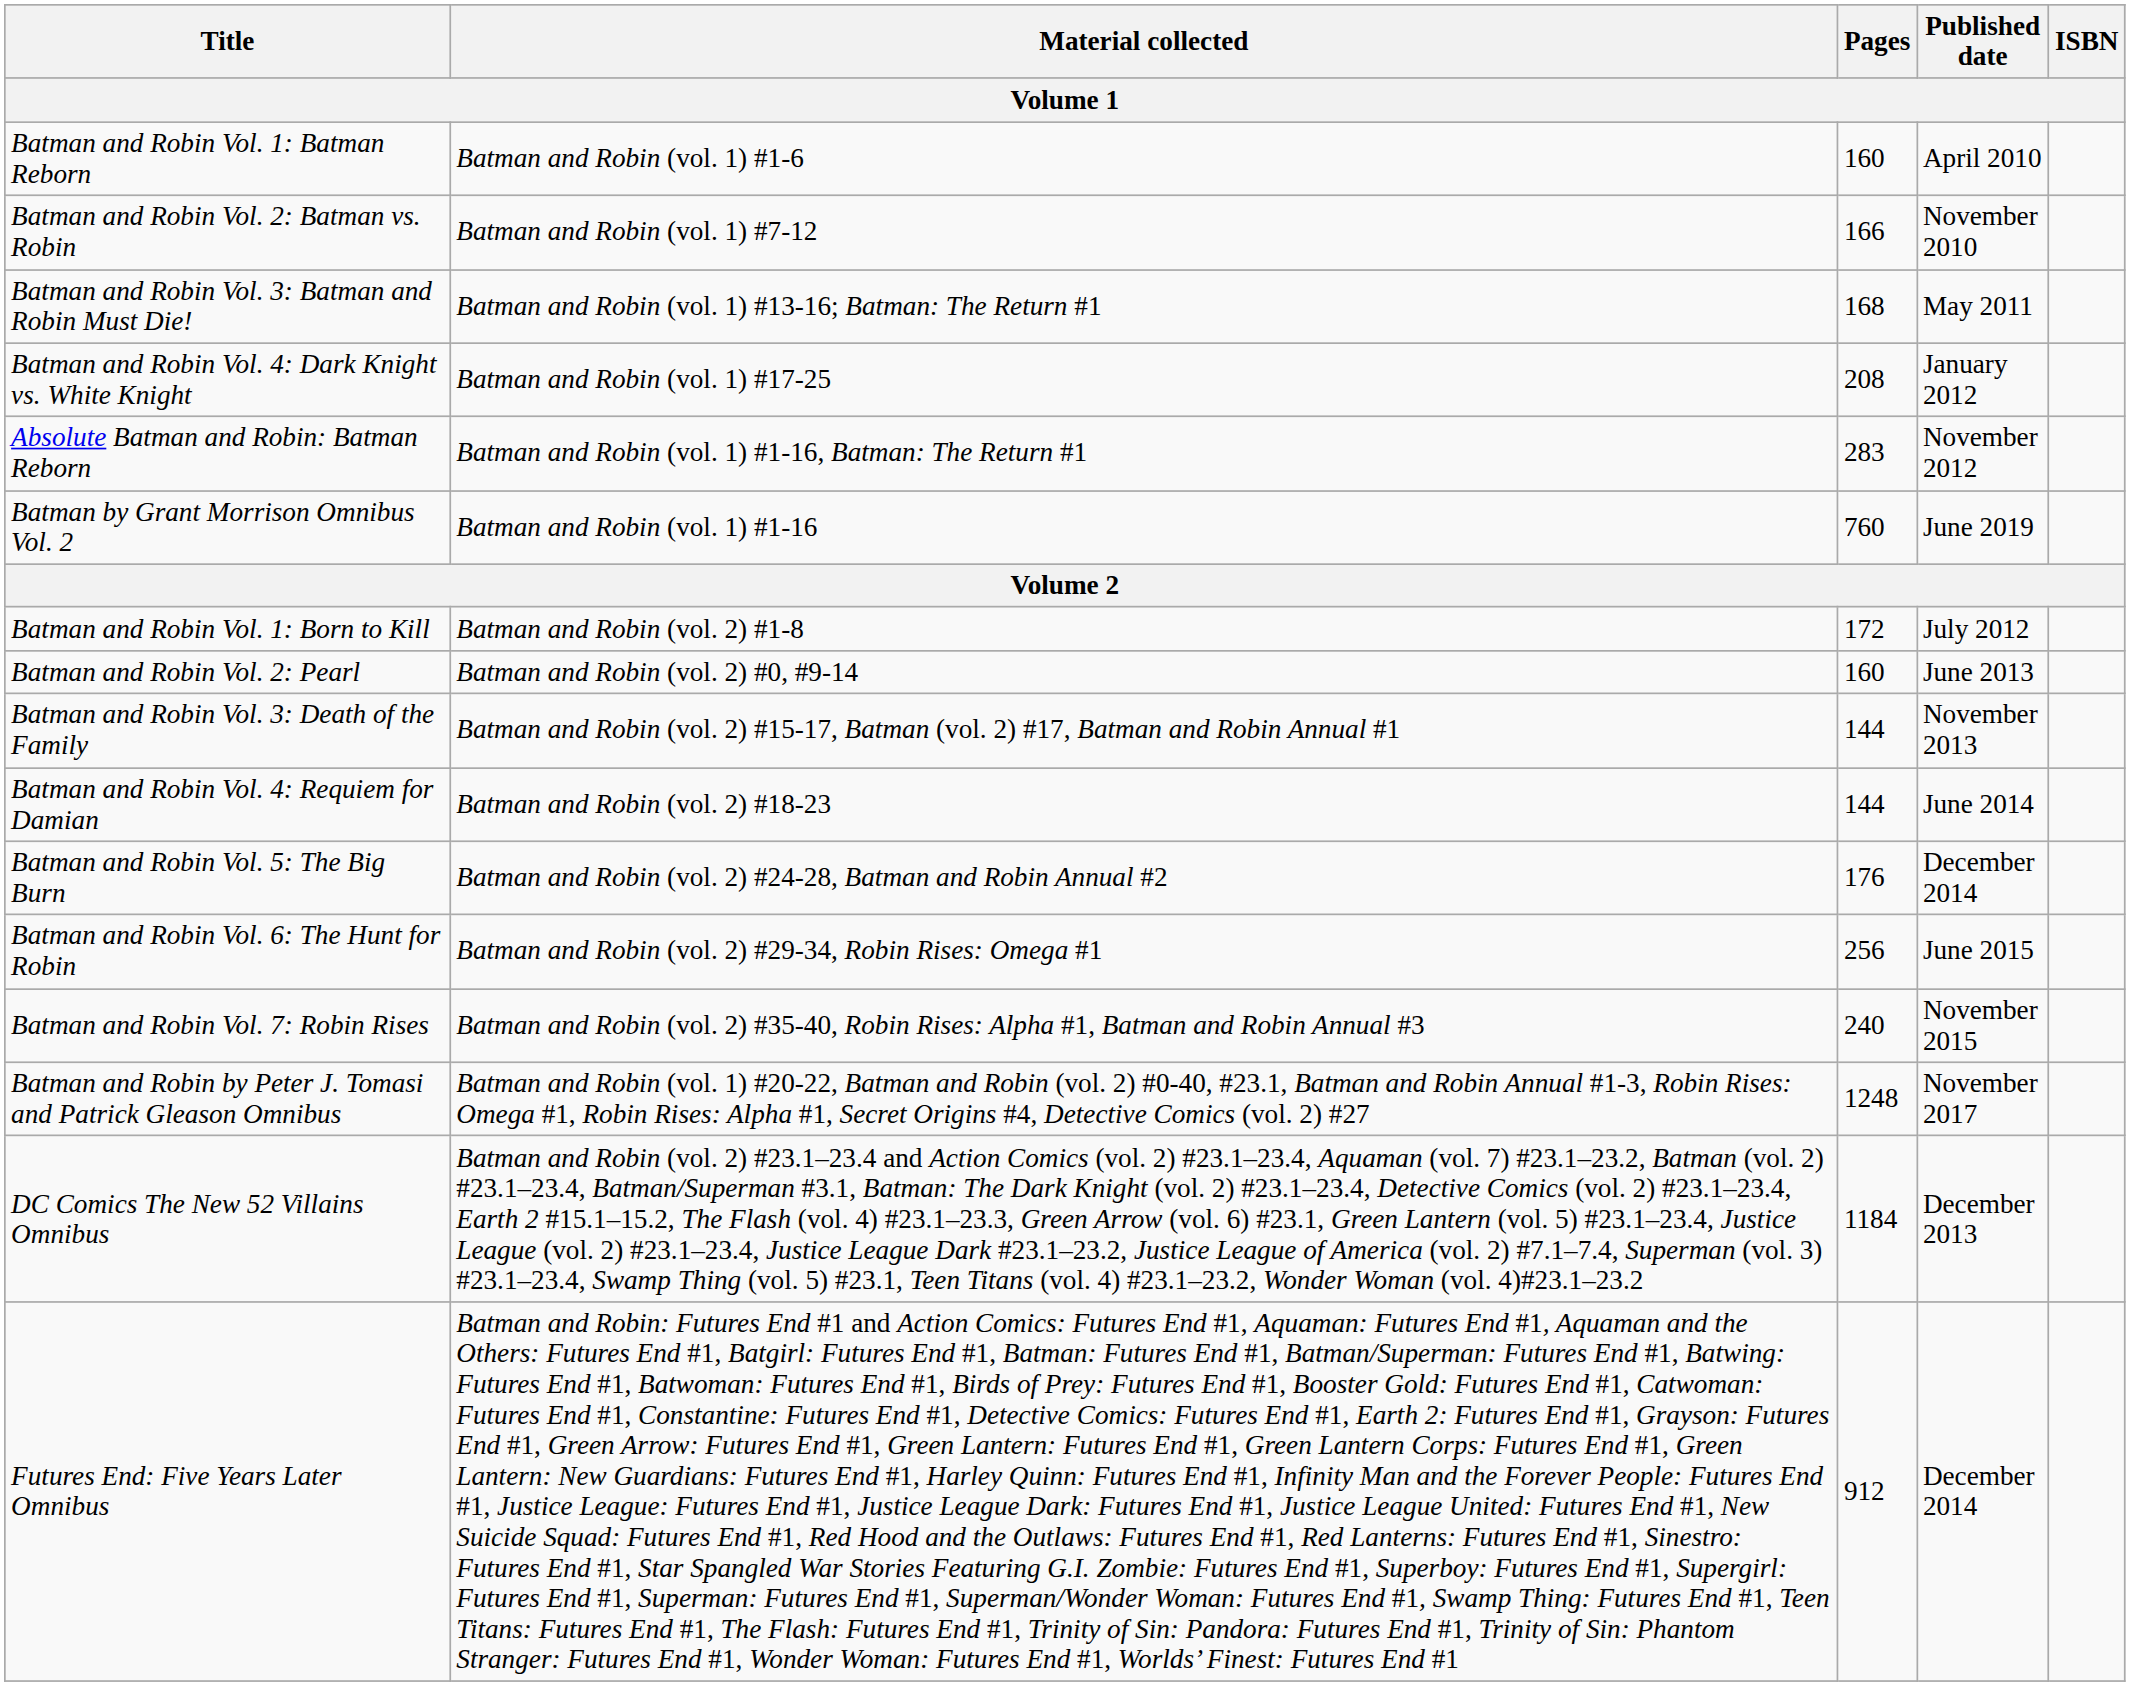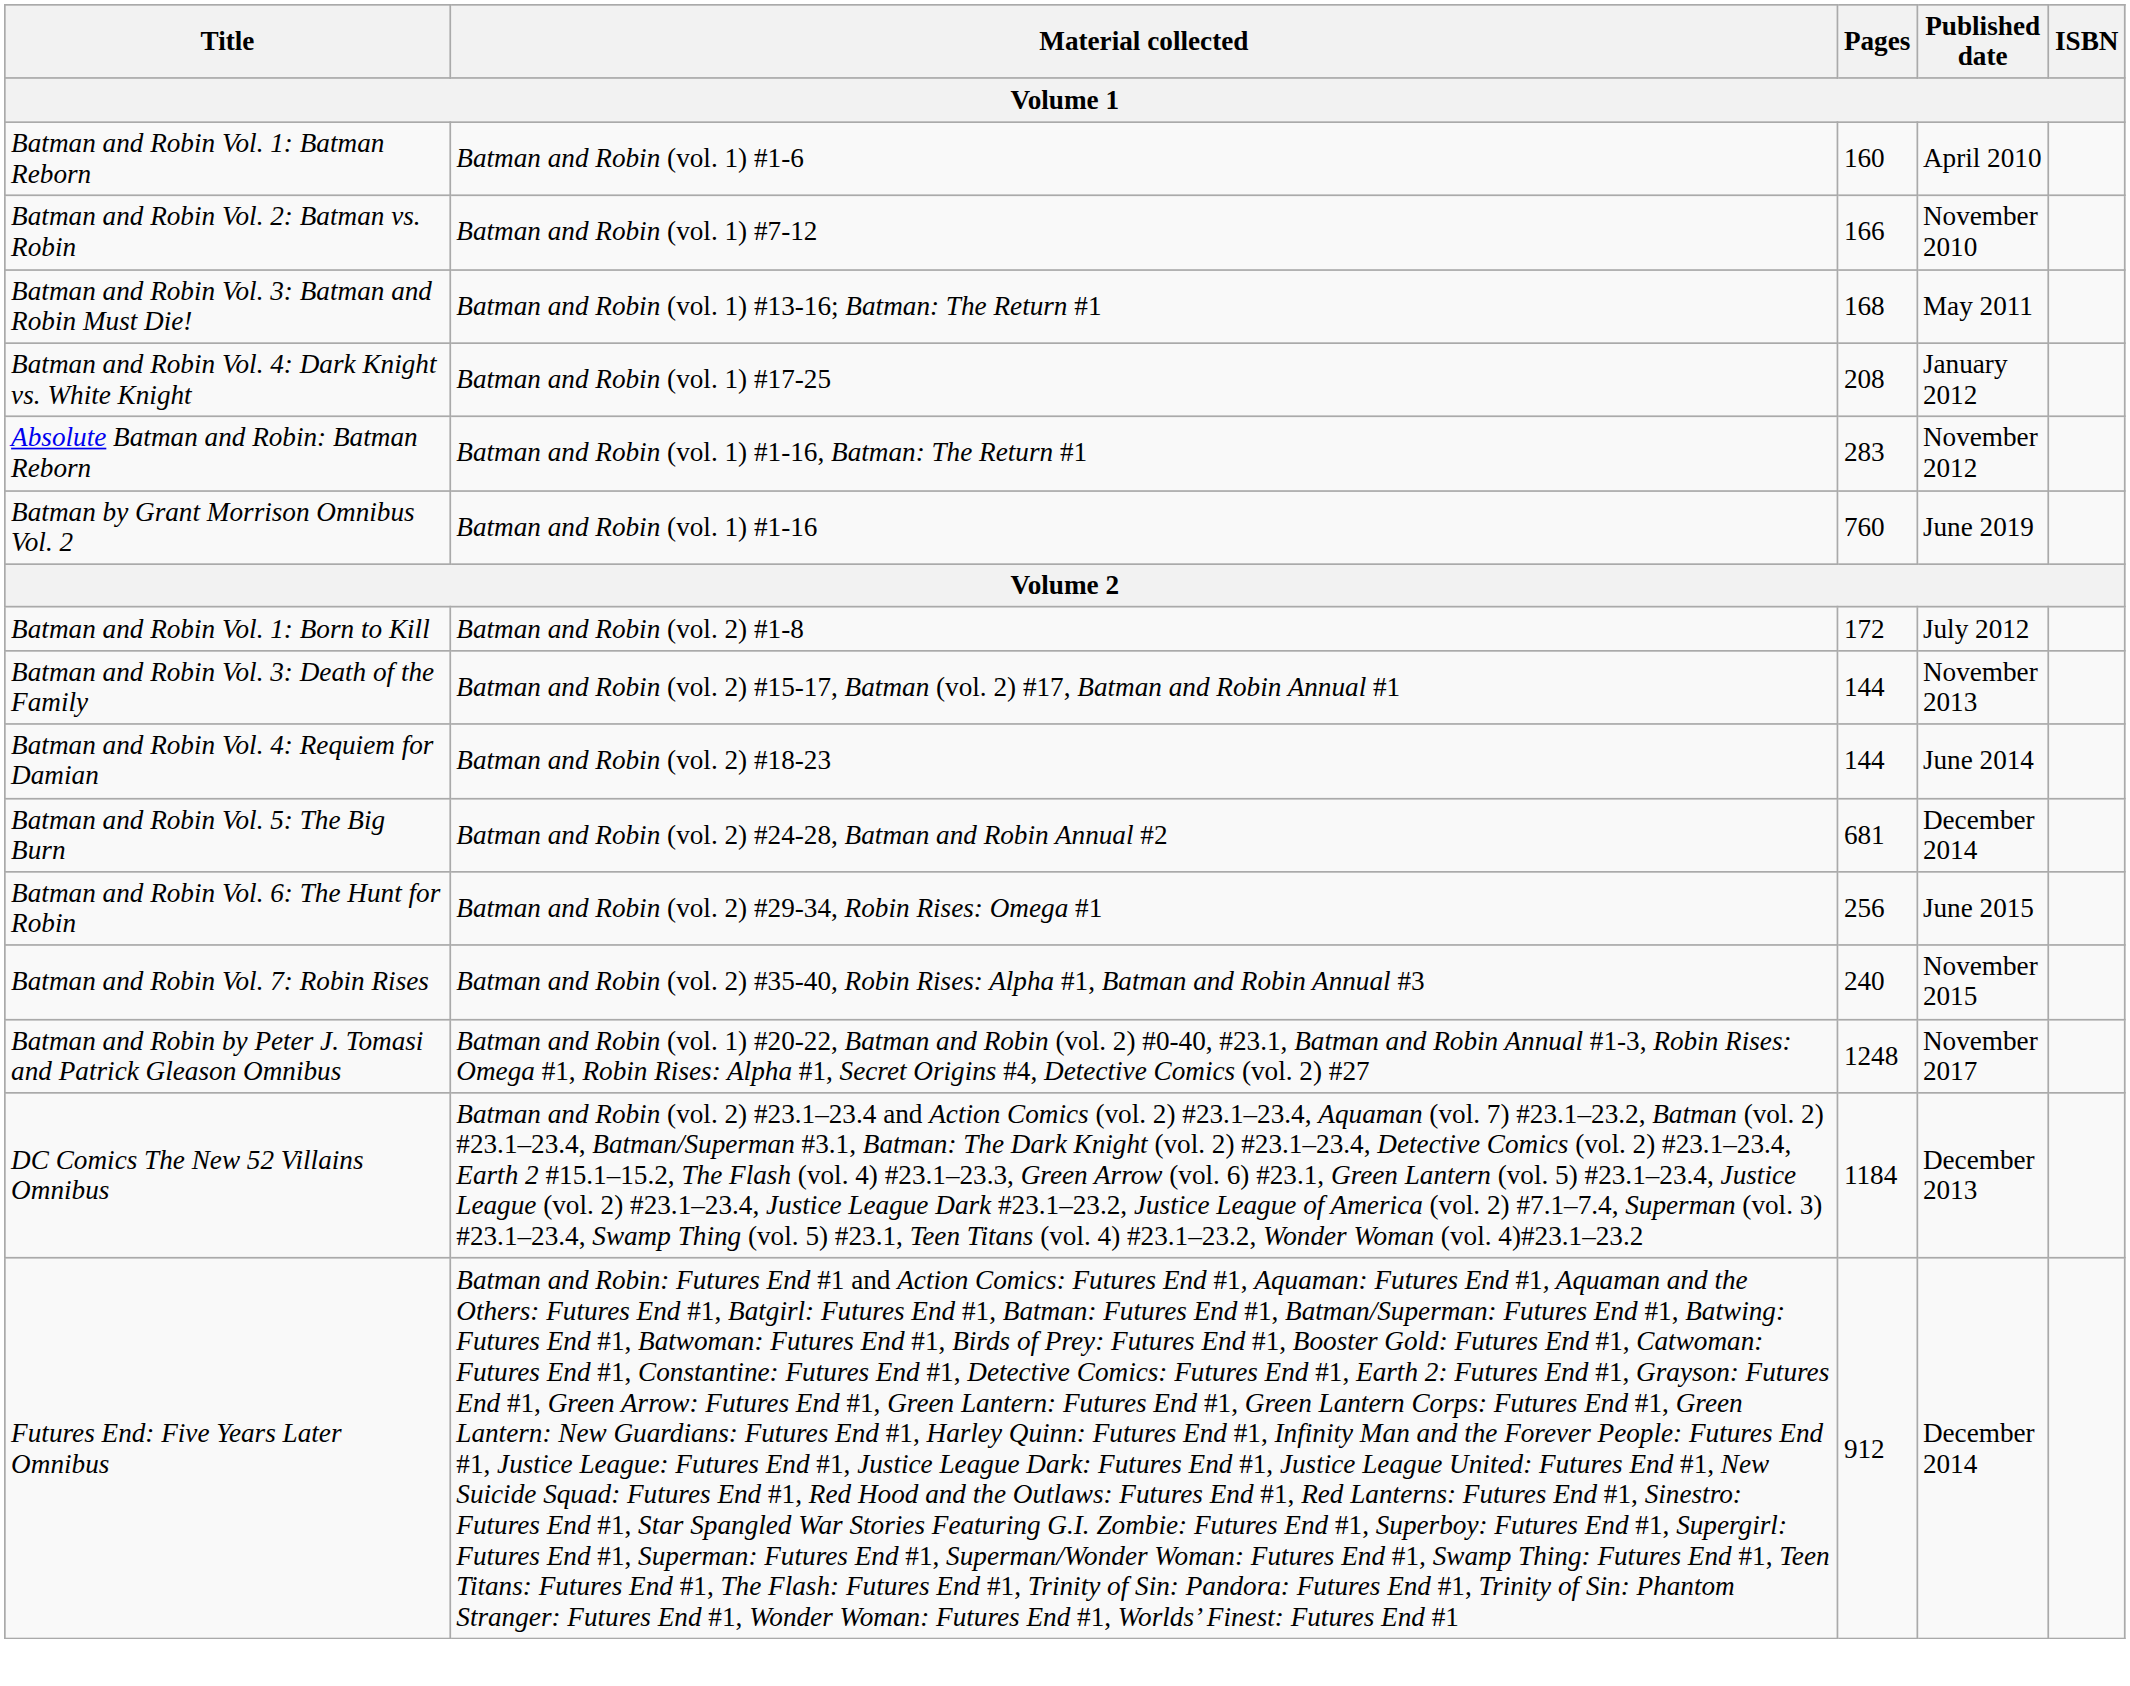- row: Batman and Robin Vol. 2: Pearl | Batman and Robin (vol. 2) #0, #9-14 | 160 | June 2013
Batman and Robin Vol. 5: The Big Burn | Pages: 176 -> 681
